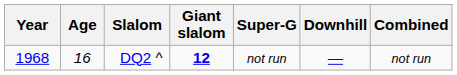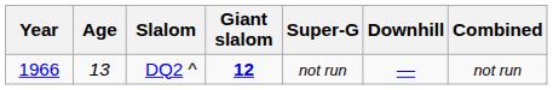DQ2 ^ | Year: 1968 -> 1966
DQ2 ^ | Age: 16 -> 13
